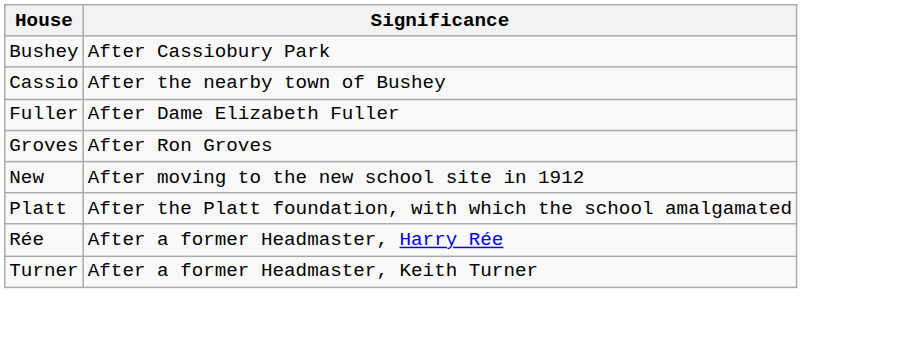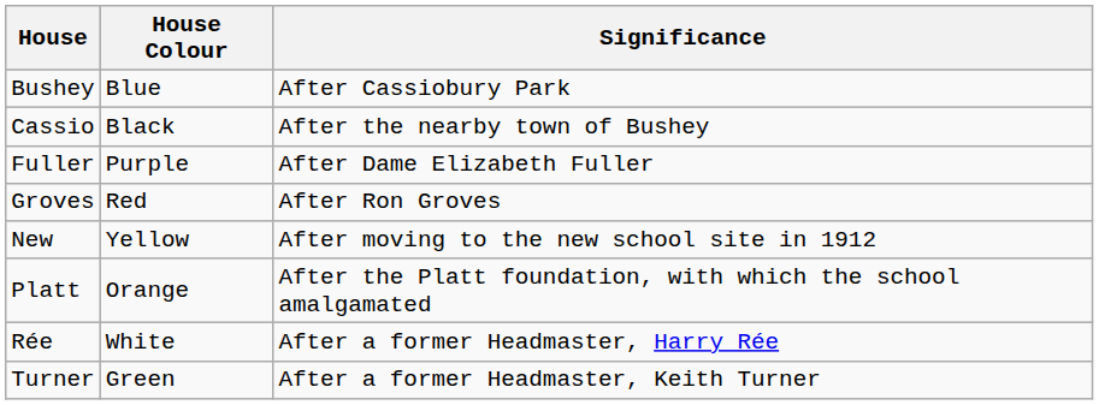+ column: House Colour | Blue | Black | Purple | Red | Yellow | Orange | White | Green
